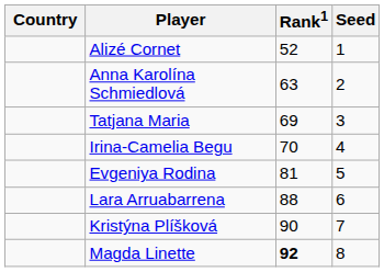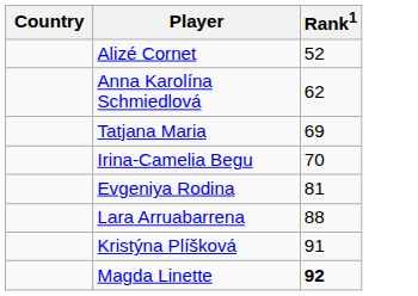- column: Seed | 1 | 2 | 3 | 4 | 5 | 6 | 7 | 8
Anna Karolína Schmiedlová | Rank1: 63 -> 62
Kristýna Plíšková | Rank1: 90 -> 91
